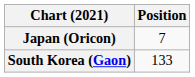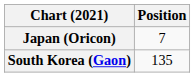South Korea (Gaon) | Position: 133 -> 135
